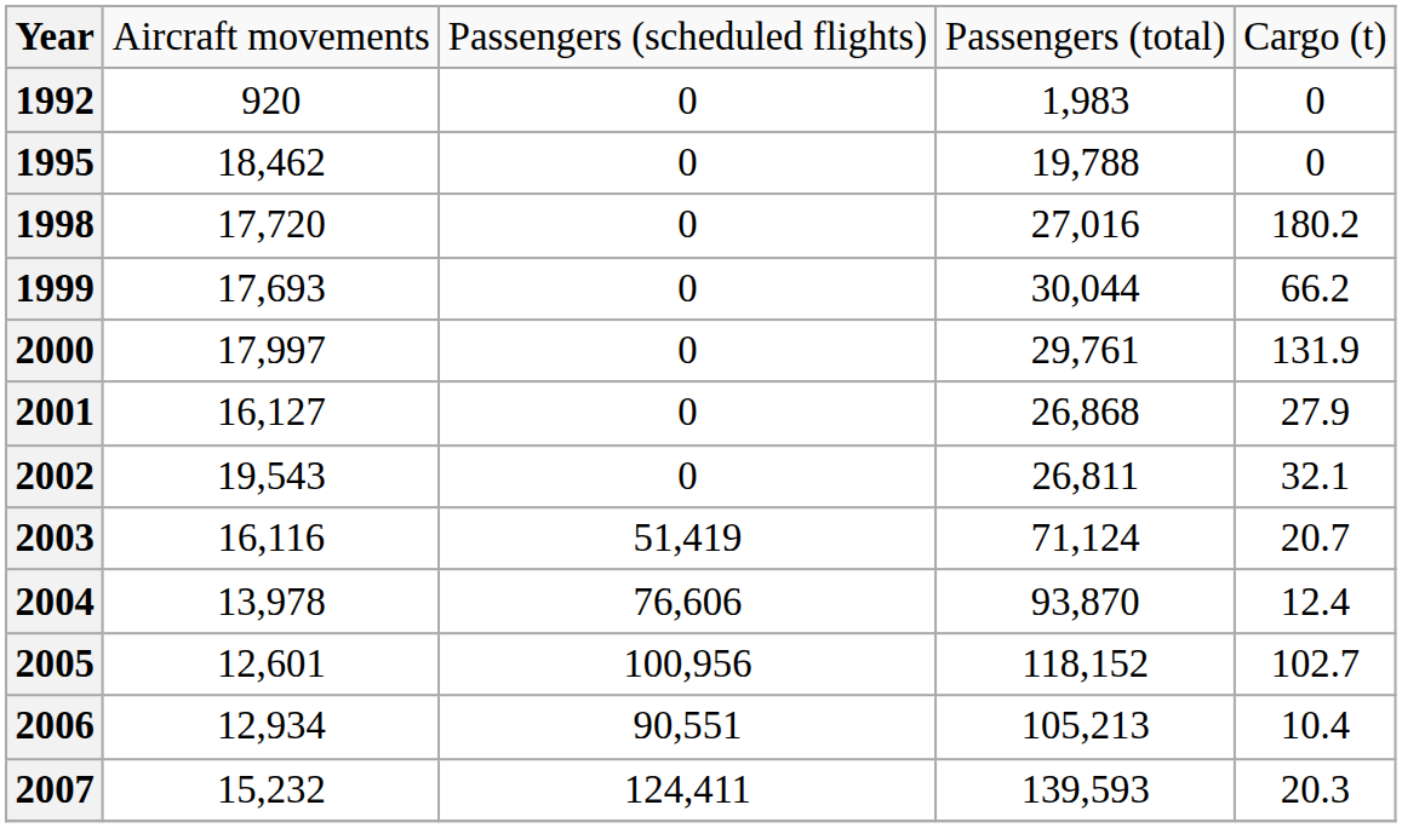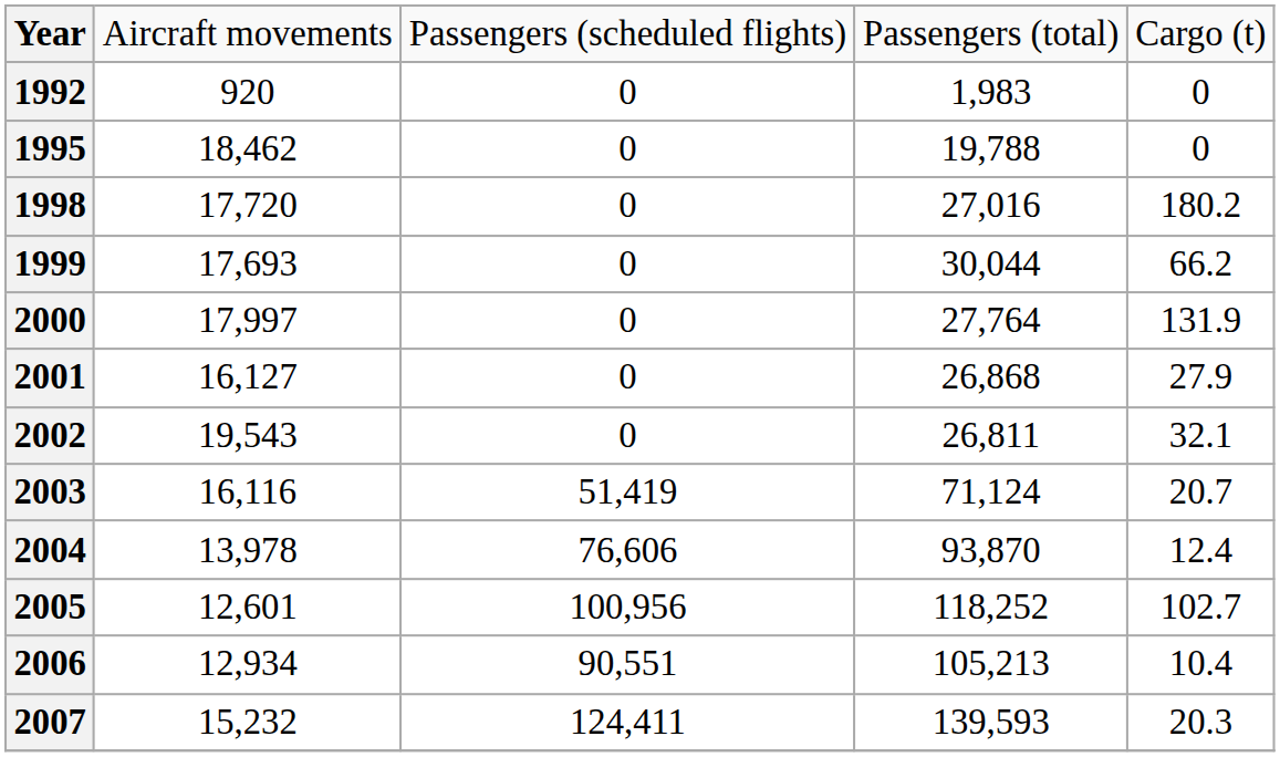2000 | column 4: 29,761 -> 27,764
2005 | column 4: 118,152 -> 118,252
